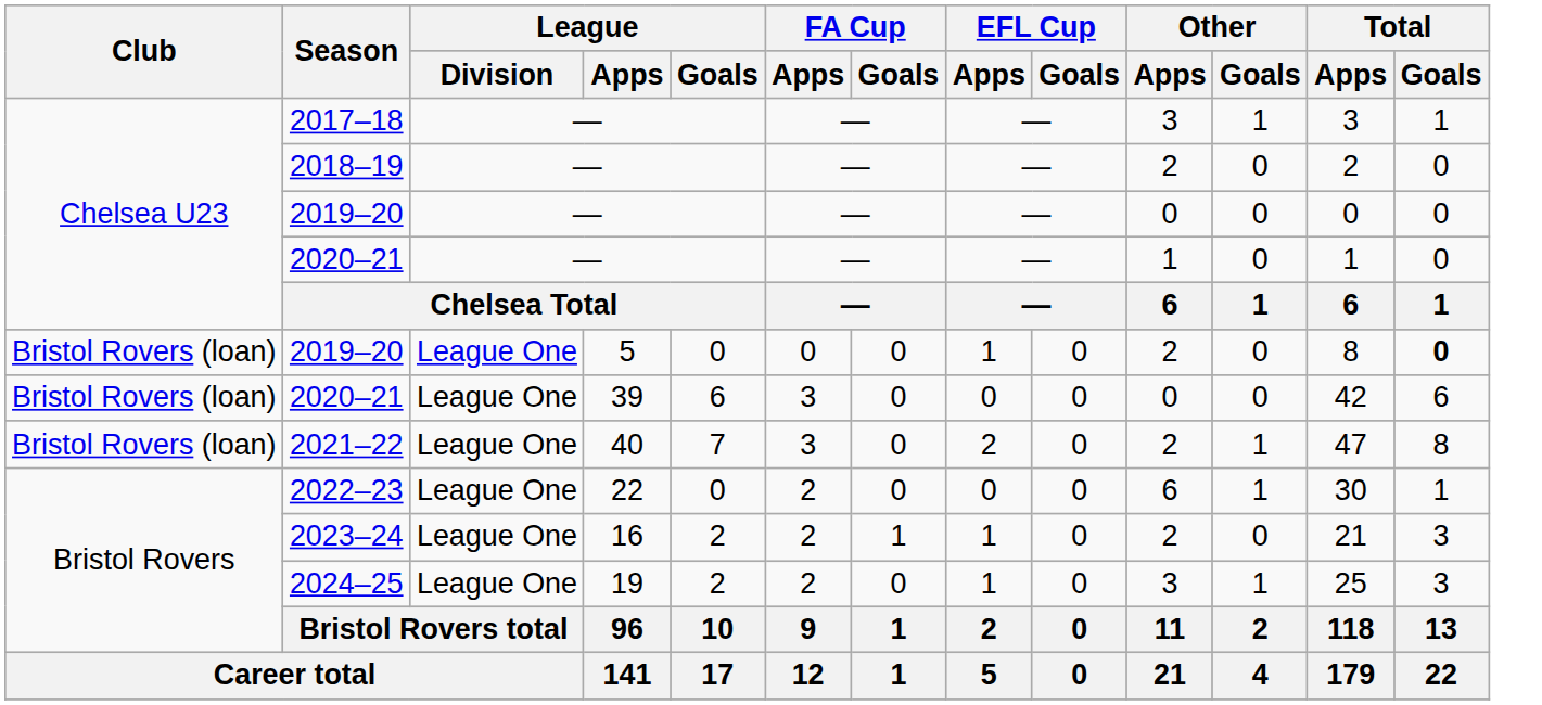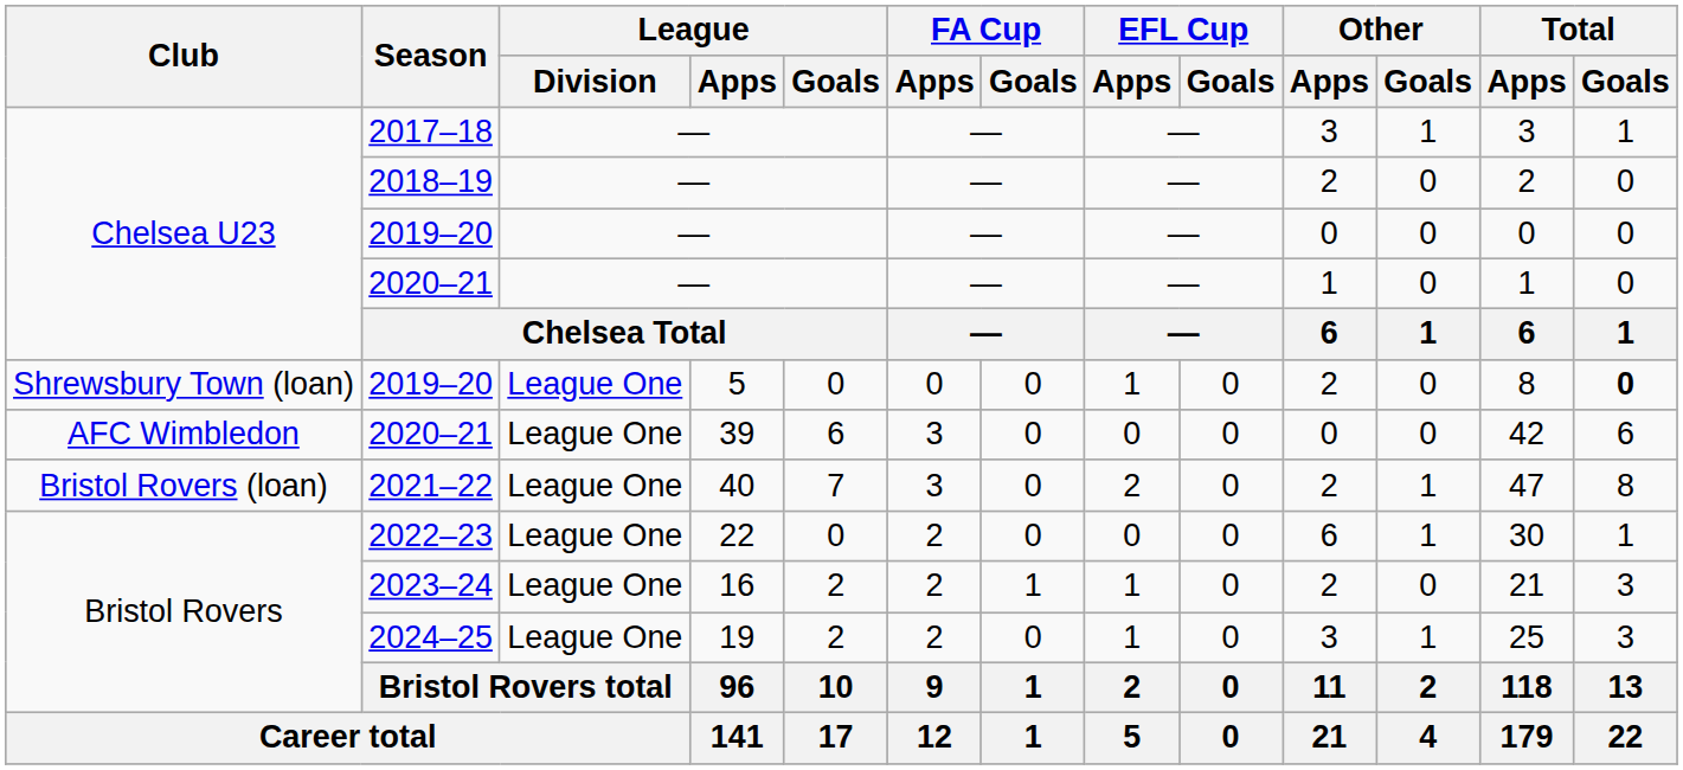2019–20 / 5 | Club: Bristol Rovers (loan) -> Shrewsbury Town (loan)
2020–21 / 39 | Club: Bristol Rovers (loan) -> AFC Wimbledon
